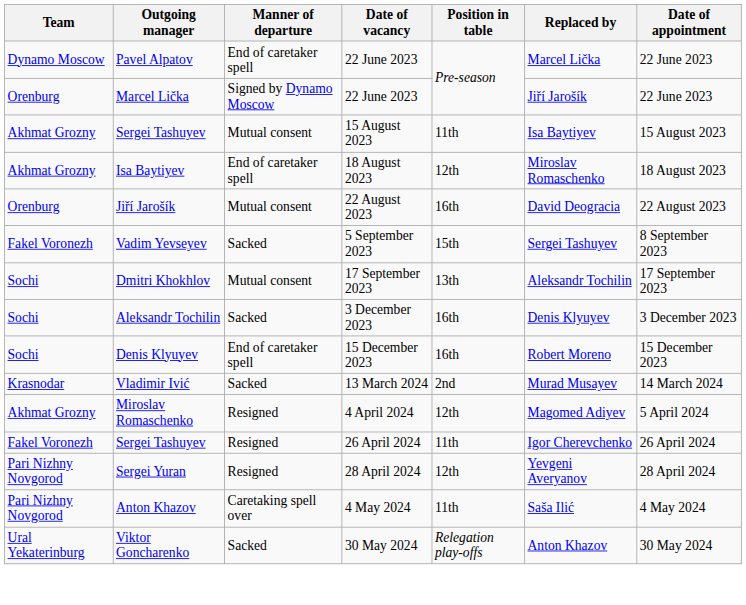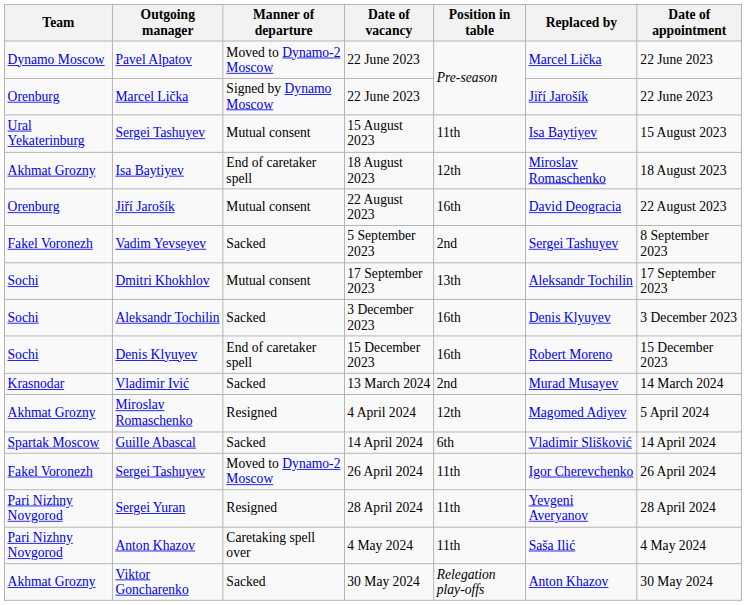Pavel Alpatov | Manner of departure: End of caretaker spell -> Moved to Dynamo-2 Moscow
Sergei Tashuyev / 15 August 2023 | Team: Akhmat Grozny -> Ural Yekaterinburg
Vadim Yevseyev | Position in table: 15th -> 2nd
+ row: Spartak Moscow | Guille Abascal | Sacked | 14 April 2024 | 6th | Vladimir Slišković | 14 April 2024
Sergei Tashuyev / 26 April 2024 | Manner of departure: Resigned -> Moved to Dynamo-2 Moscow
Sergei Yuran | Position in table: 12th -> 11th
Viktor Goncharenko | Team: Ural Yekaterinburg -> Akhmat Grozny
